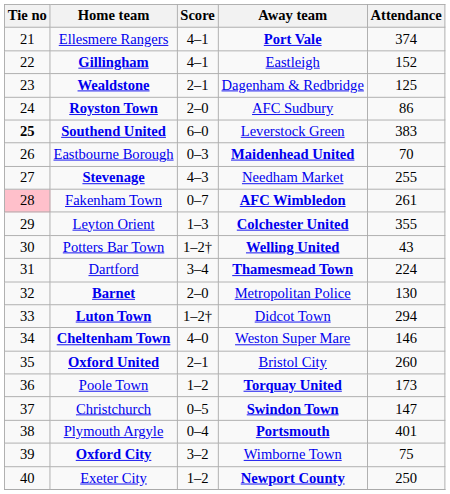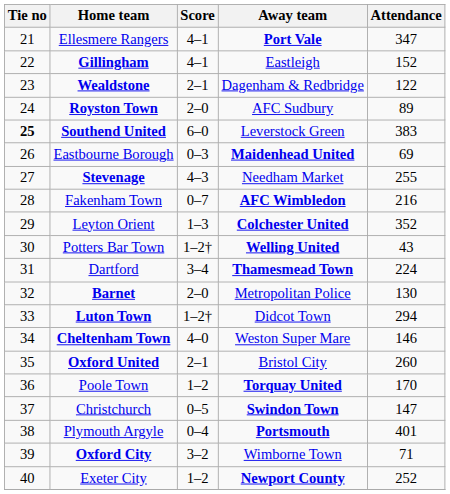Ellesmere Rangers | Attendance: 374 -> 347
Wealdstone | Attendance: 125 -> 122
Royston Town | Attendance: 86 -> 89
Eastbourne Borough | Attendance: 70 -> 69
Fakenham Town | Tie no: pink background -> no background
Fakenham Town | Attendance: 261 -> 216
Leyton Orient | Attendance: 355 -> 352
Poole Town | Attendance: 173 -> 170
Oxford City | Attendance: 75 -> 71
Exeter City | Attendance: 250 -> 252
